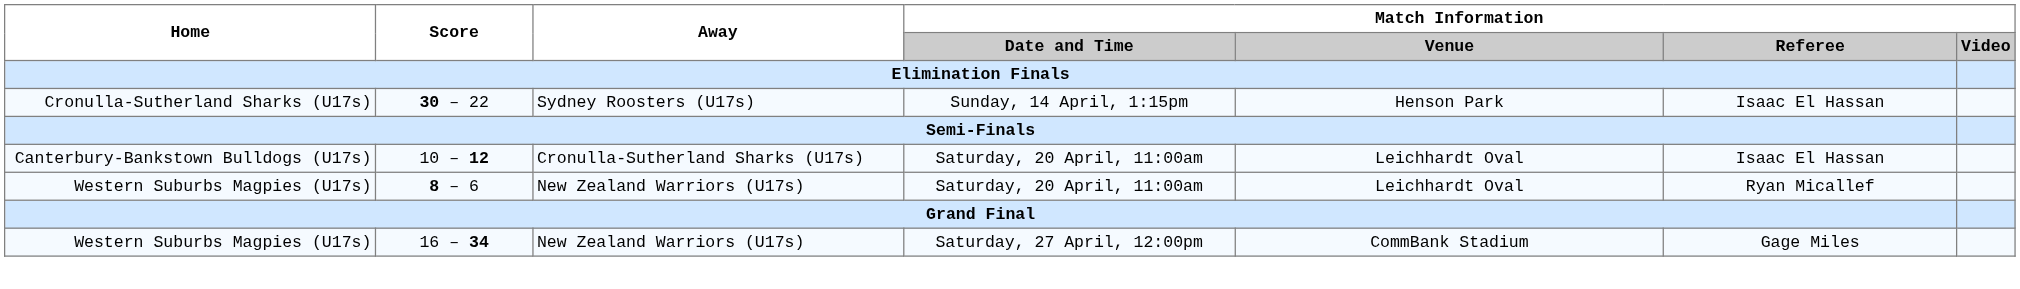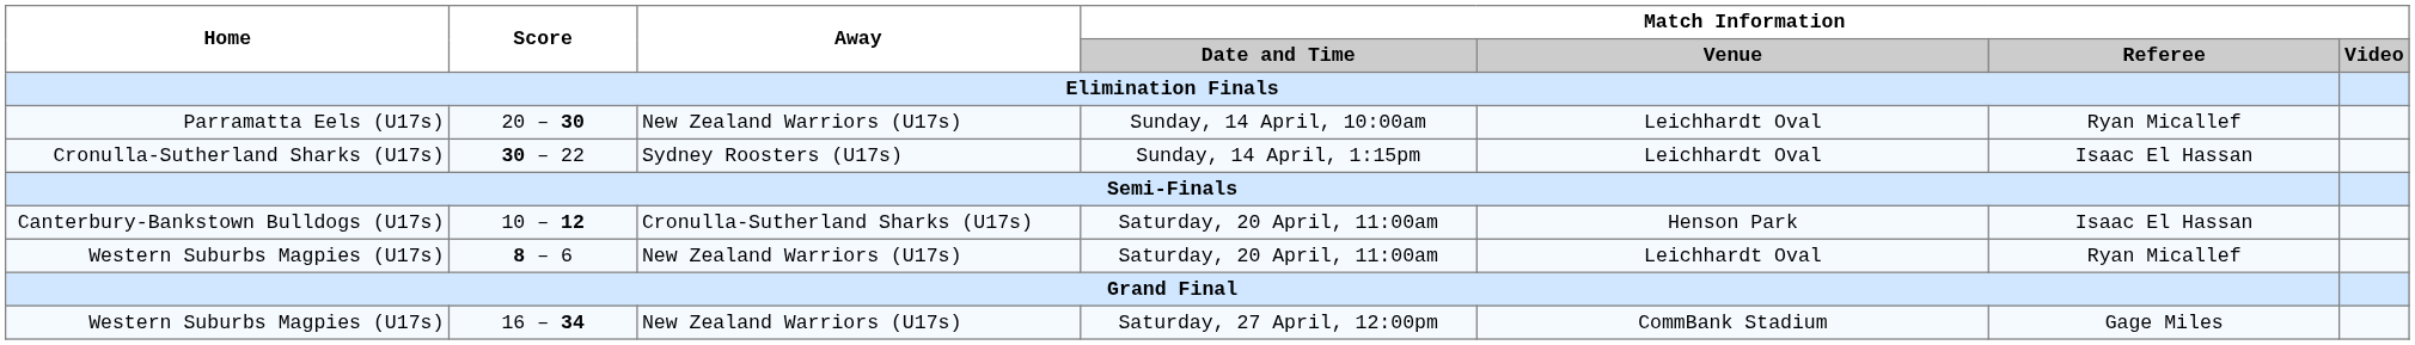+ row: Parramatta Eels (U17s) | 20 – 30 | New Zealand Warriors (U17s) | Sunday, 14 April, 10:00am | Leichhardt Oval | Ryan Micallef
30 – 22 | Match Information / Venue: Henson Park -> Leichhardt Oval
10 – 12 | Match Information / Venue: Leichhardt Oval -> Henson Park
